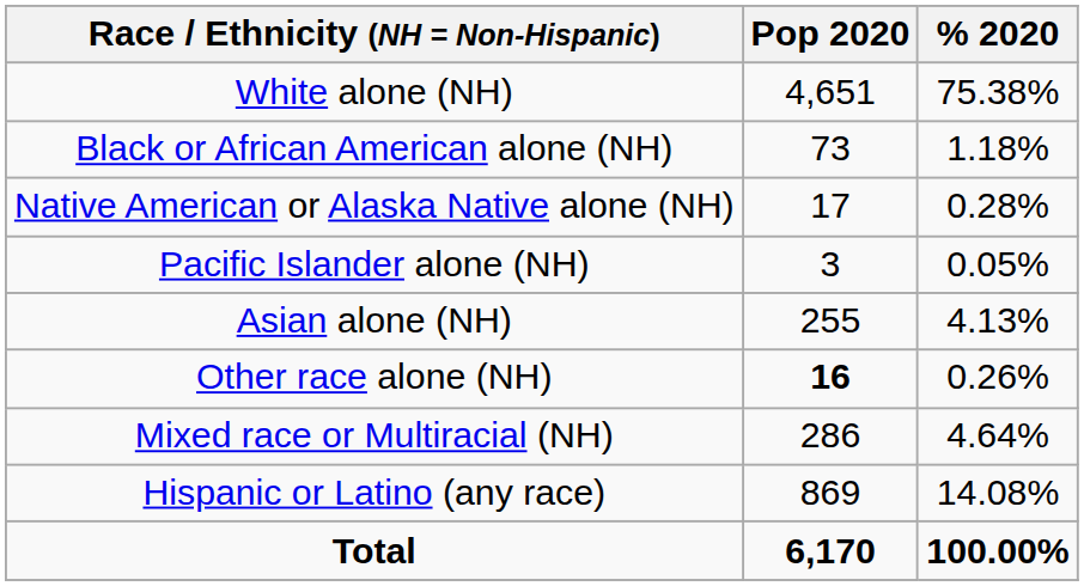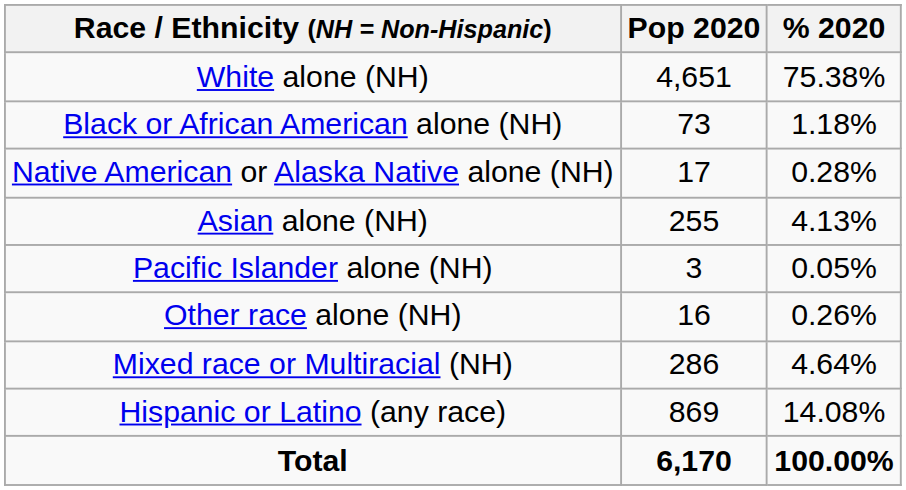rows swapped: Asian alone (NH) <-> Pacific Islander alone (NH)
Other race alone (NH) | Pop 2020: bold -> normal
